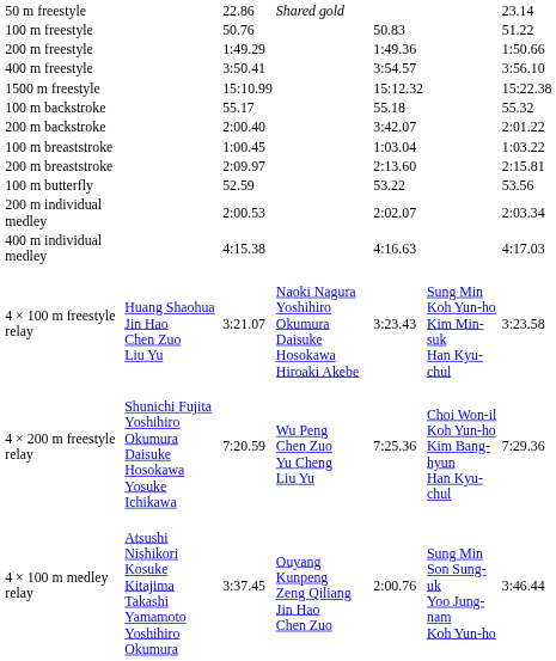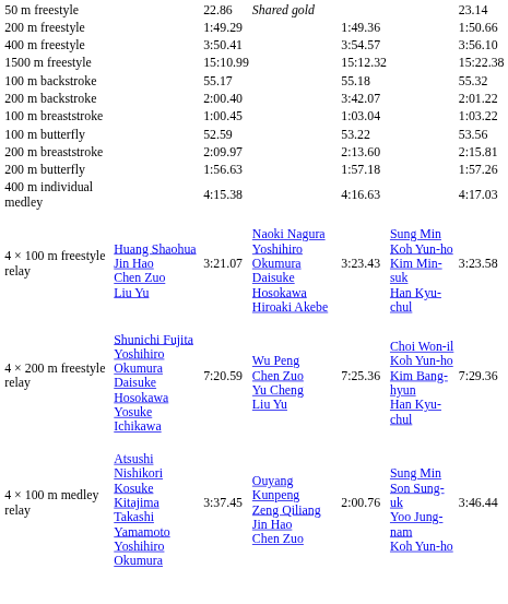- row: 100 m freestyle | 50.76 | 50.83 | 51.22
rows swapped: 200 m breaststroke <-> 100 m butterfly
+ row: 200 m butterfly | 1:56.63 | 1:57.18 | 1:57.26
- row: 200 m individual medley | 2:00.53 | 2:02.07 | 2:03.34
